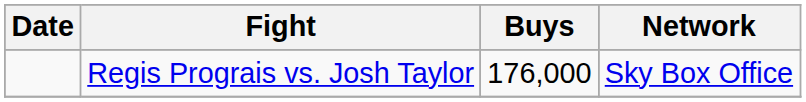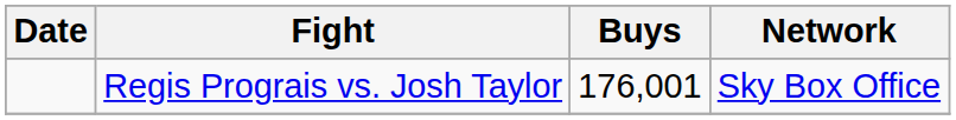Regis Prograis vs. Josh Taylor | Buys: 176,000 -> 176,001
